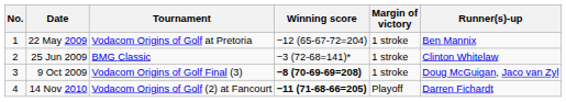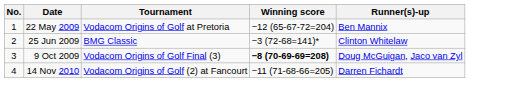- column: Margin of victory | 1 stroke | 1 stroke | 1 stroke | Playoff
14 Nov 2010 | Winning score: bold -> normal
